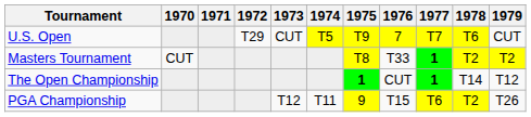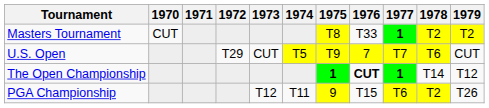rows swapped: Masters Tournament <-> U.S. Open
The Open Championship | 1976: normal -> bold
